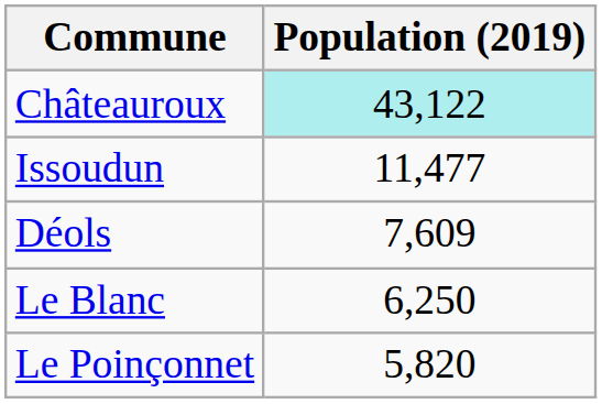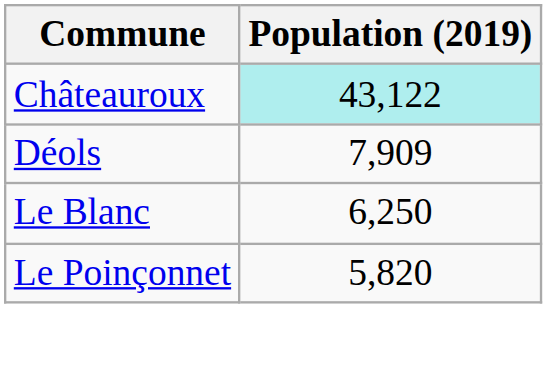- row: Issoudun | 11,477
Déols | Population (2019): 7,609 -> 7,909
